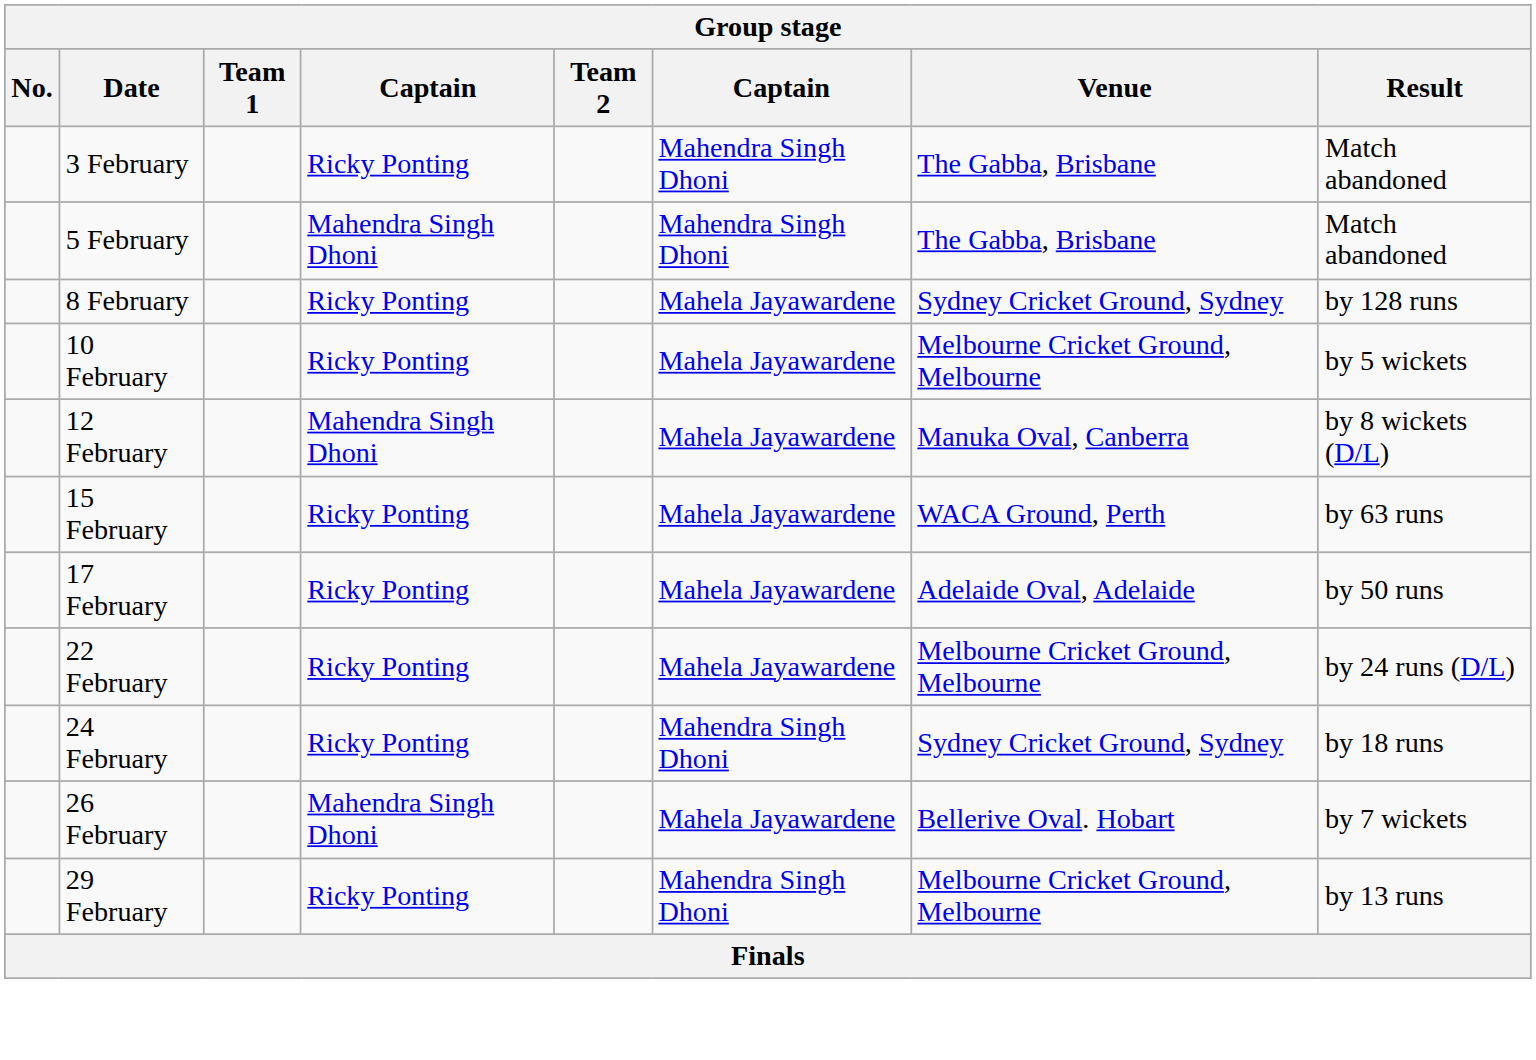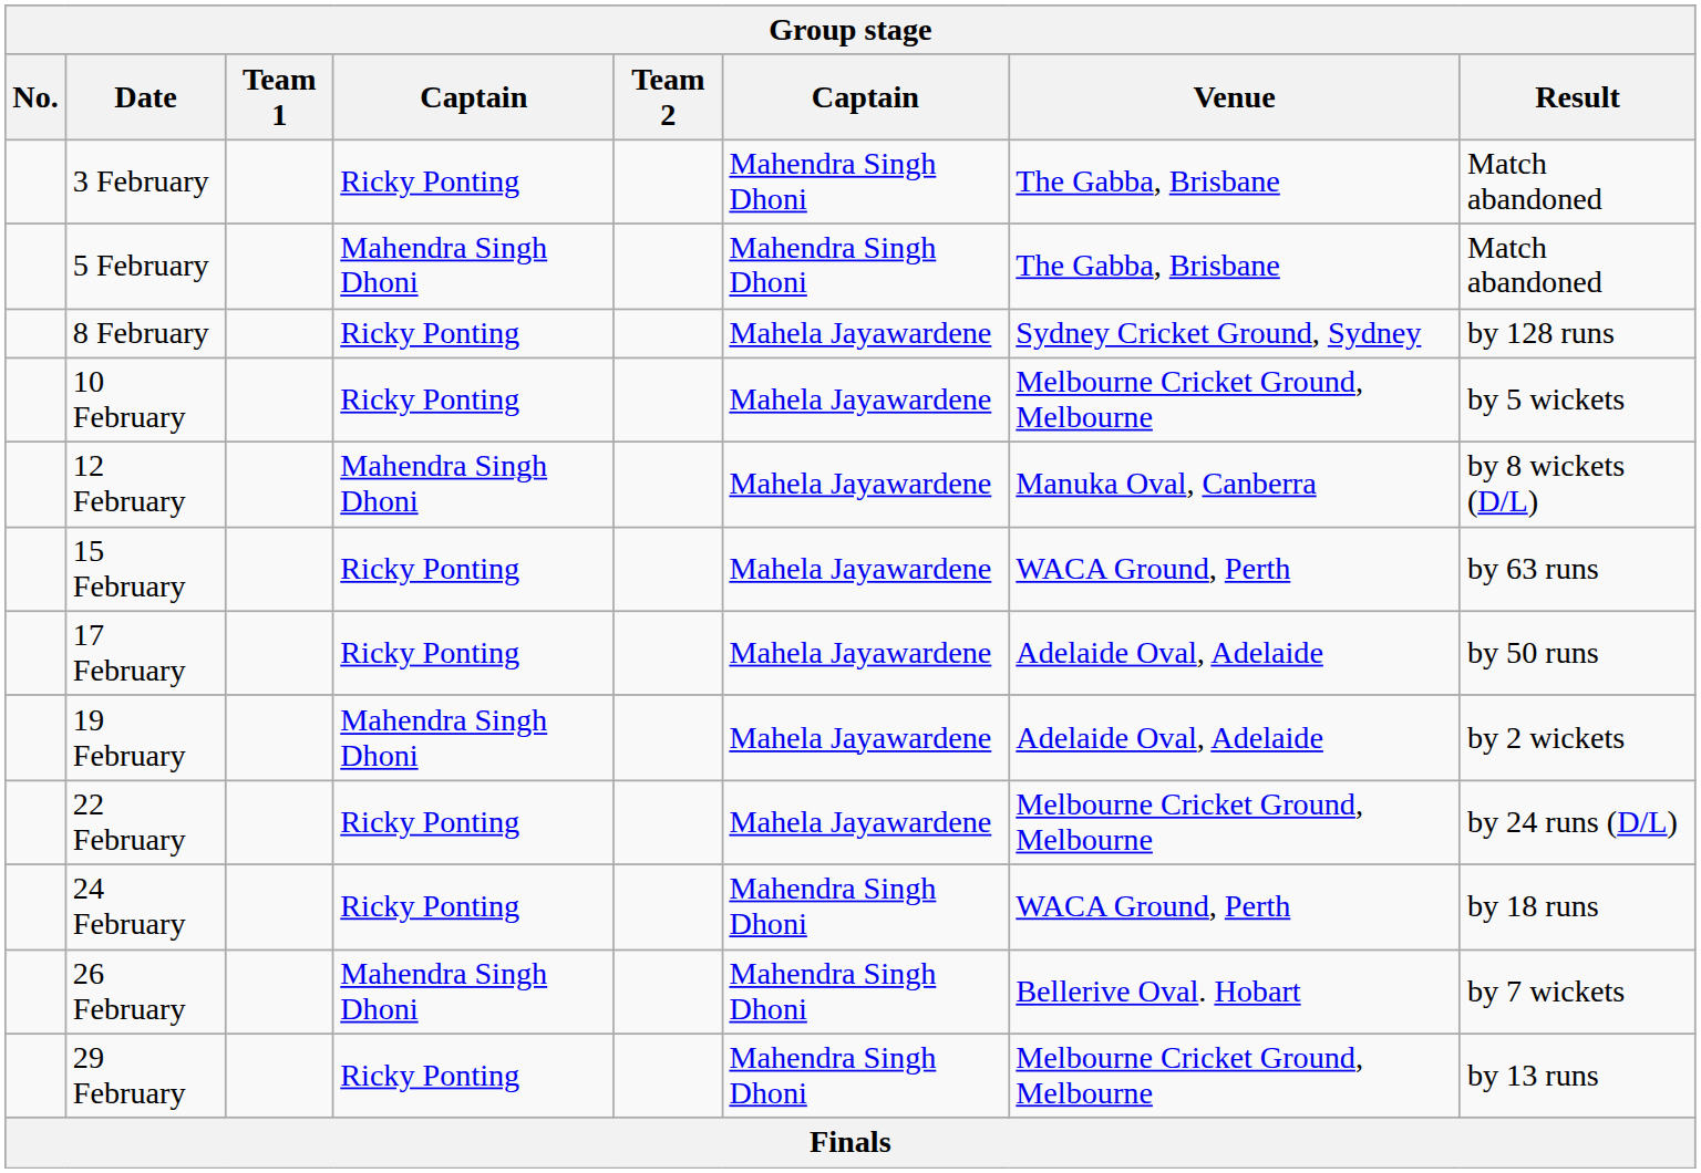+ row: 19 February | Mahendra Singh Dhoni | Mahela Jayawardene | Adelaide Oval, Adelaide | by 2 wickets
24 February | Venue: Sydney Cricket Ground, Sydney -> WACA Ground, Perth
26 February | column 6: Mahela Jayawardene -> Mahendra Singh Dhoni
